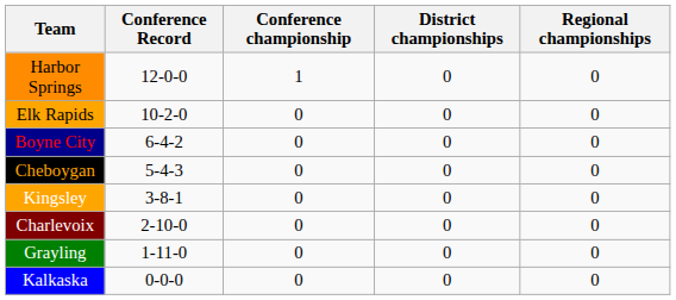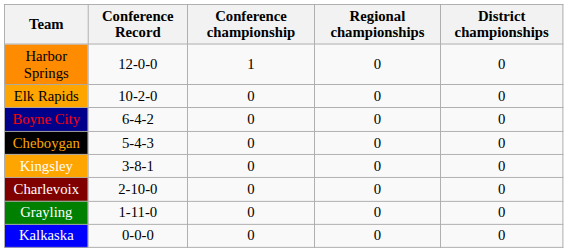columns swapped: District championships <-> Regional championships
